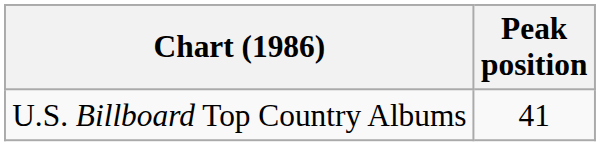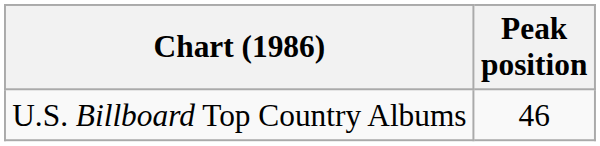U.S. Billboard Top Country Albums | Peak position: 41 -> 46
